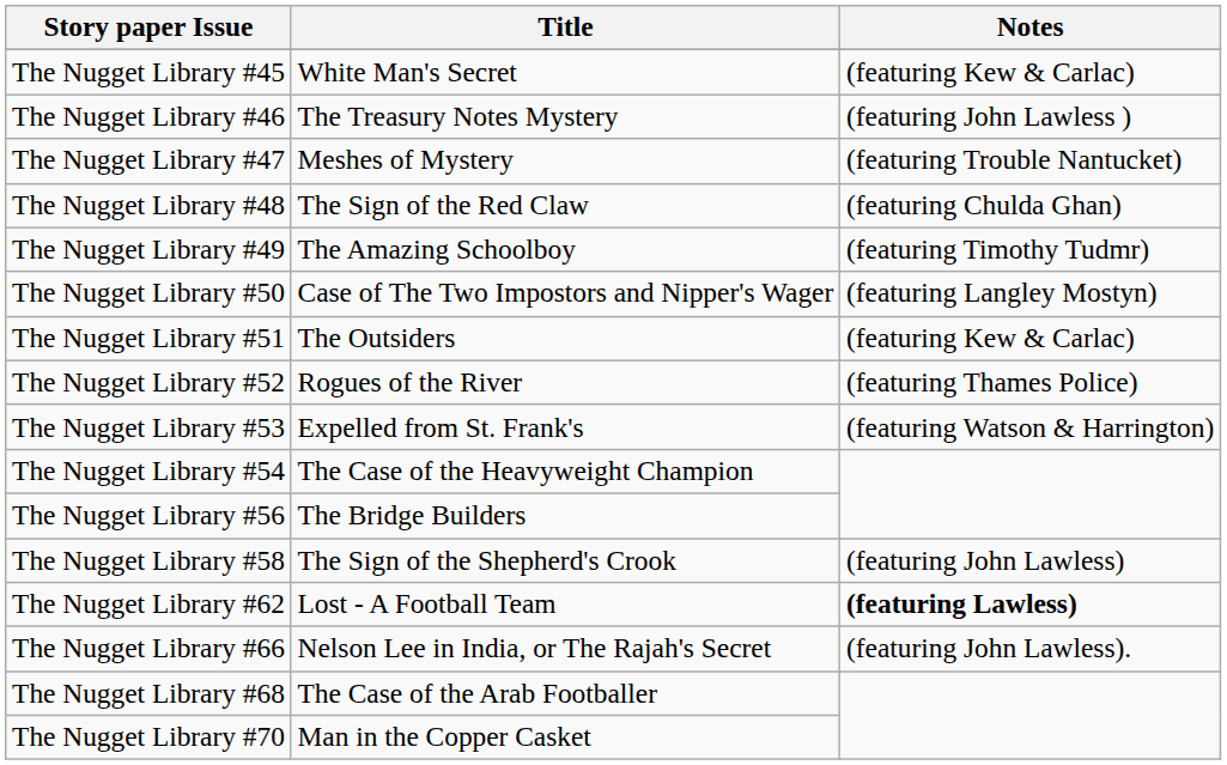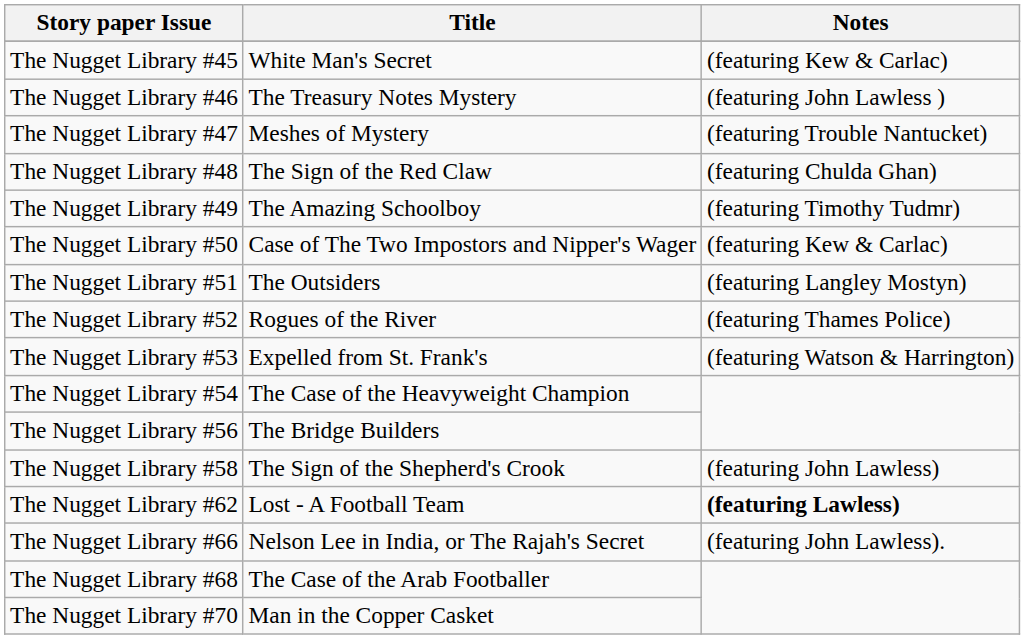The Nugget Library #50 | Notes: (featuring Langley Mostyn) -> (featuring Kew & Carlac)
The Nugget Library #51 | Notes: (featuring Kew & Carlac) -> (featuring Langley Mostyn)
